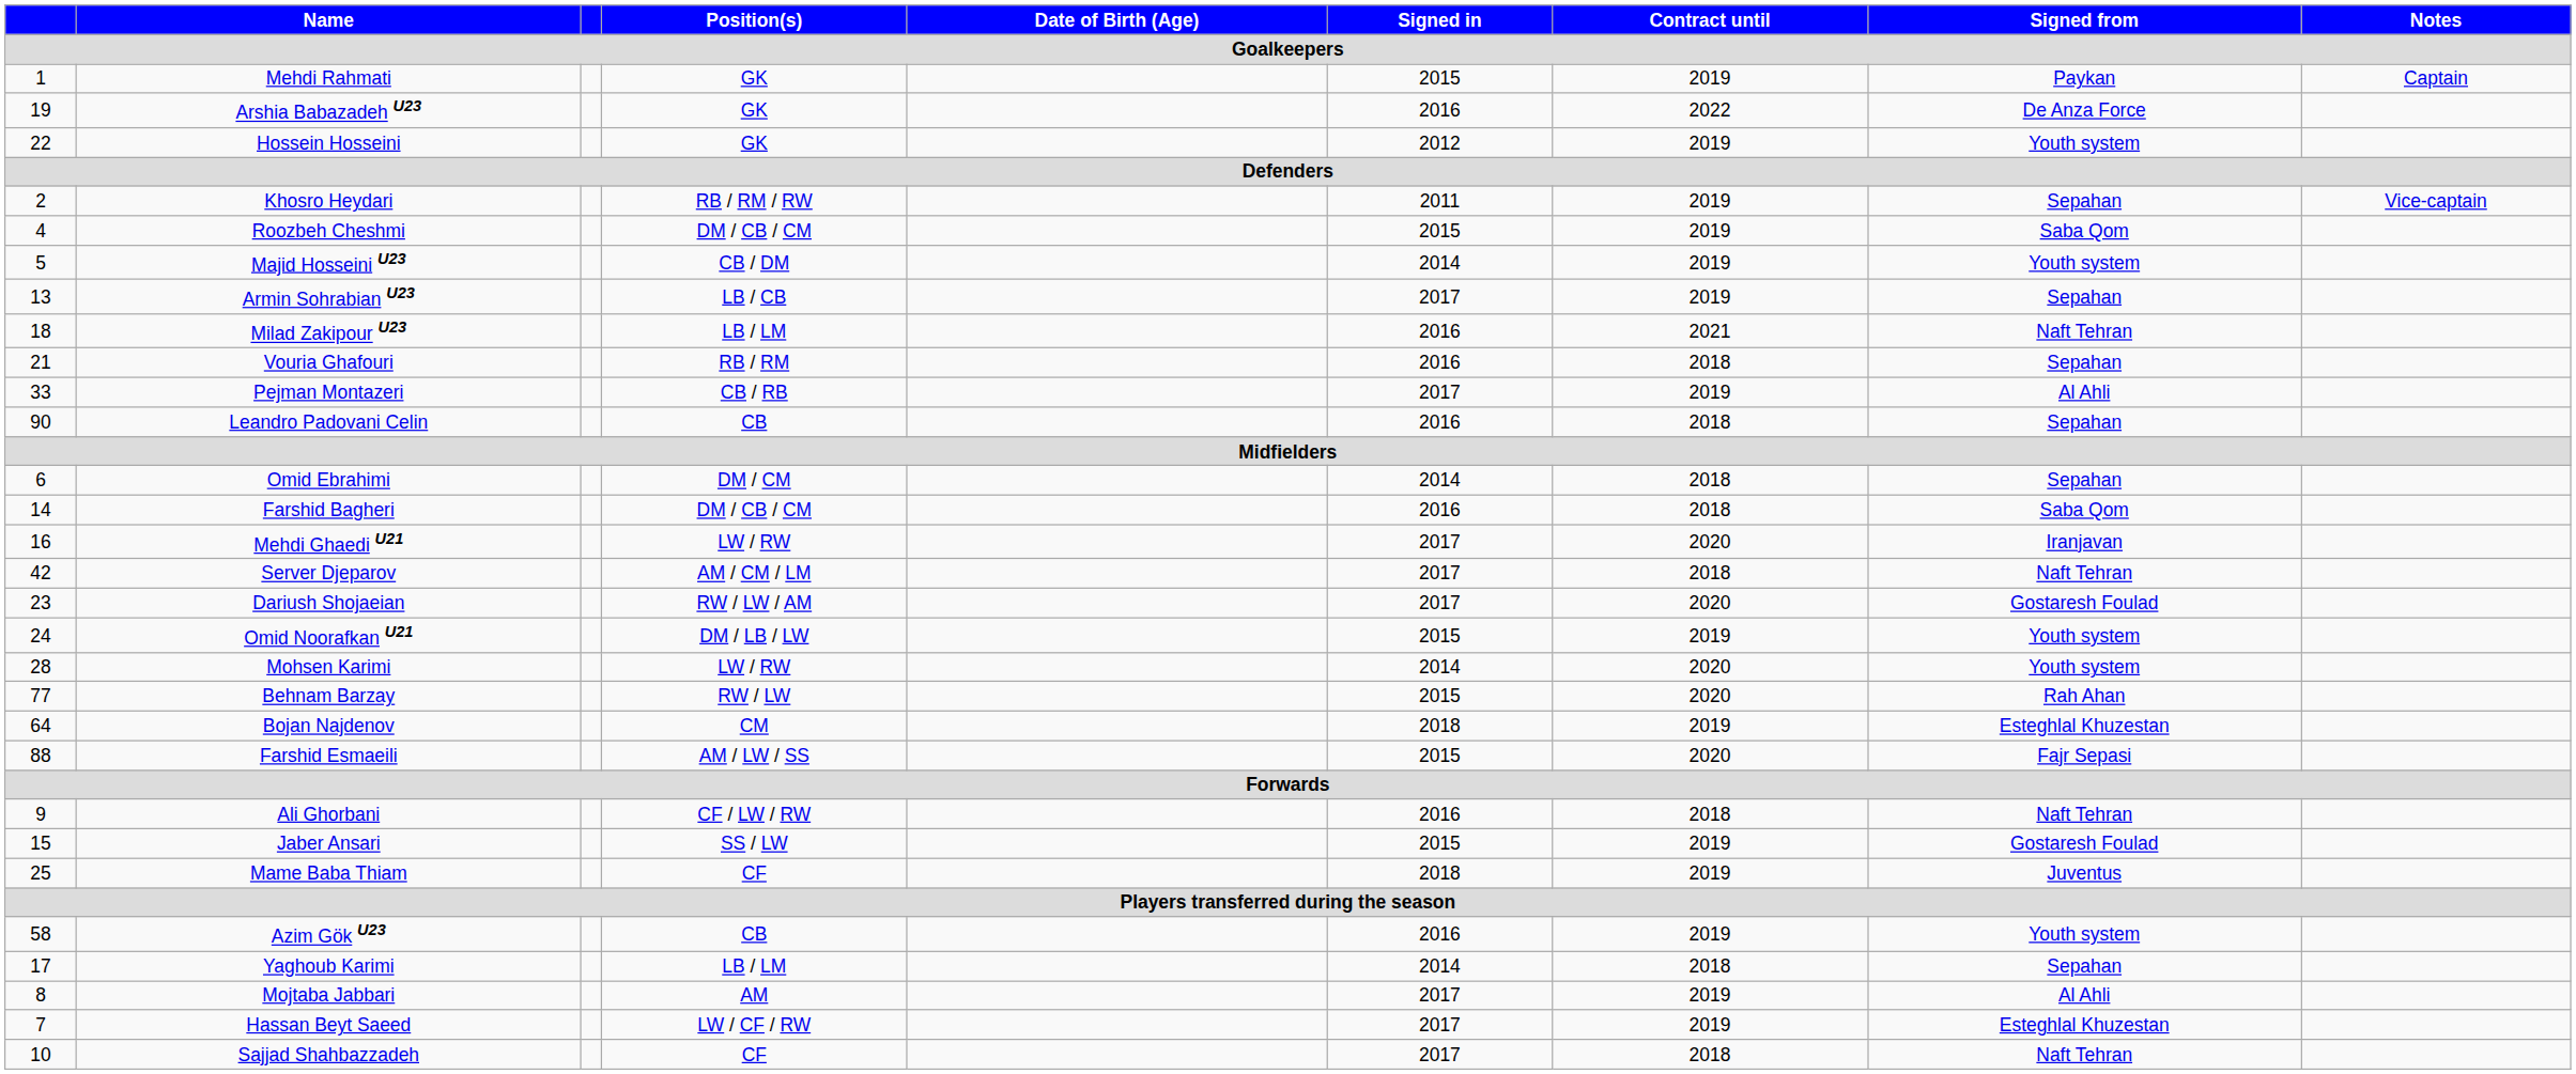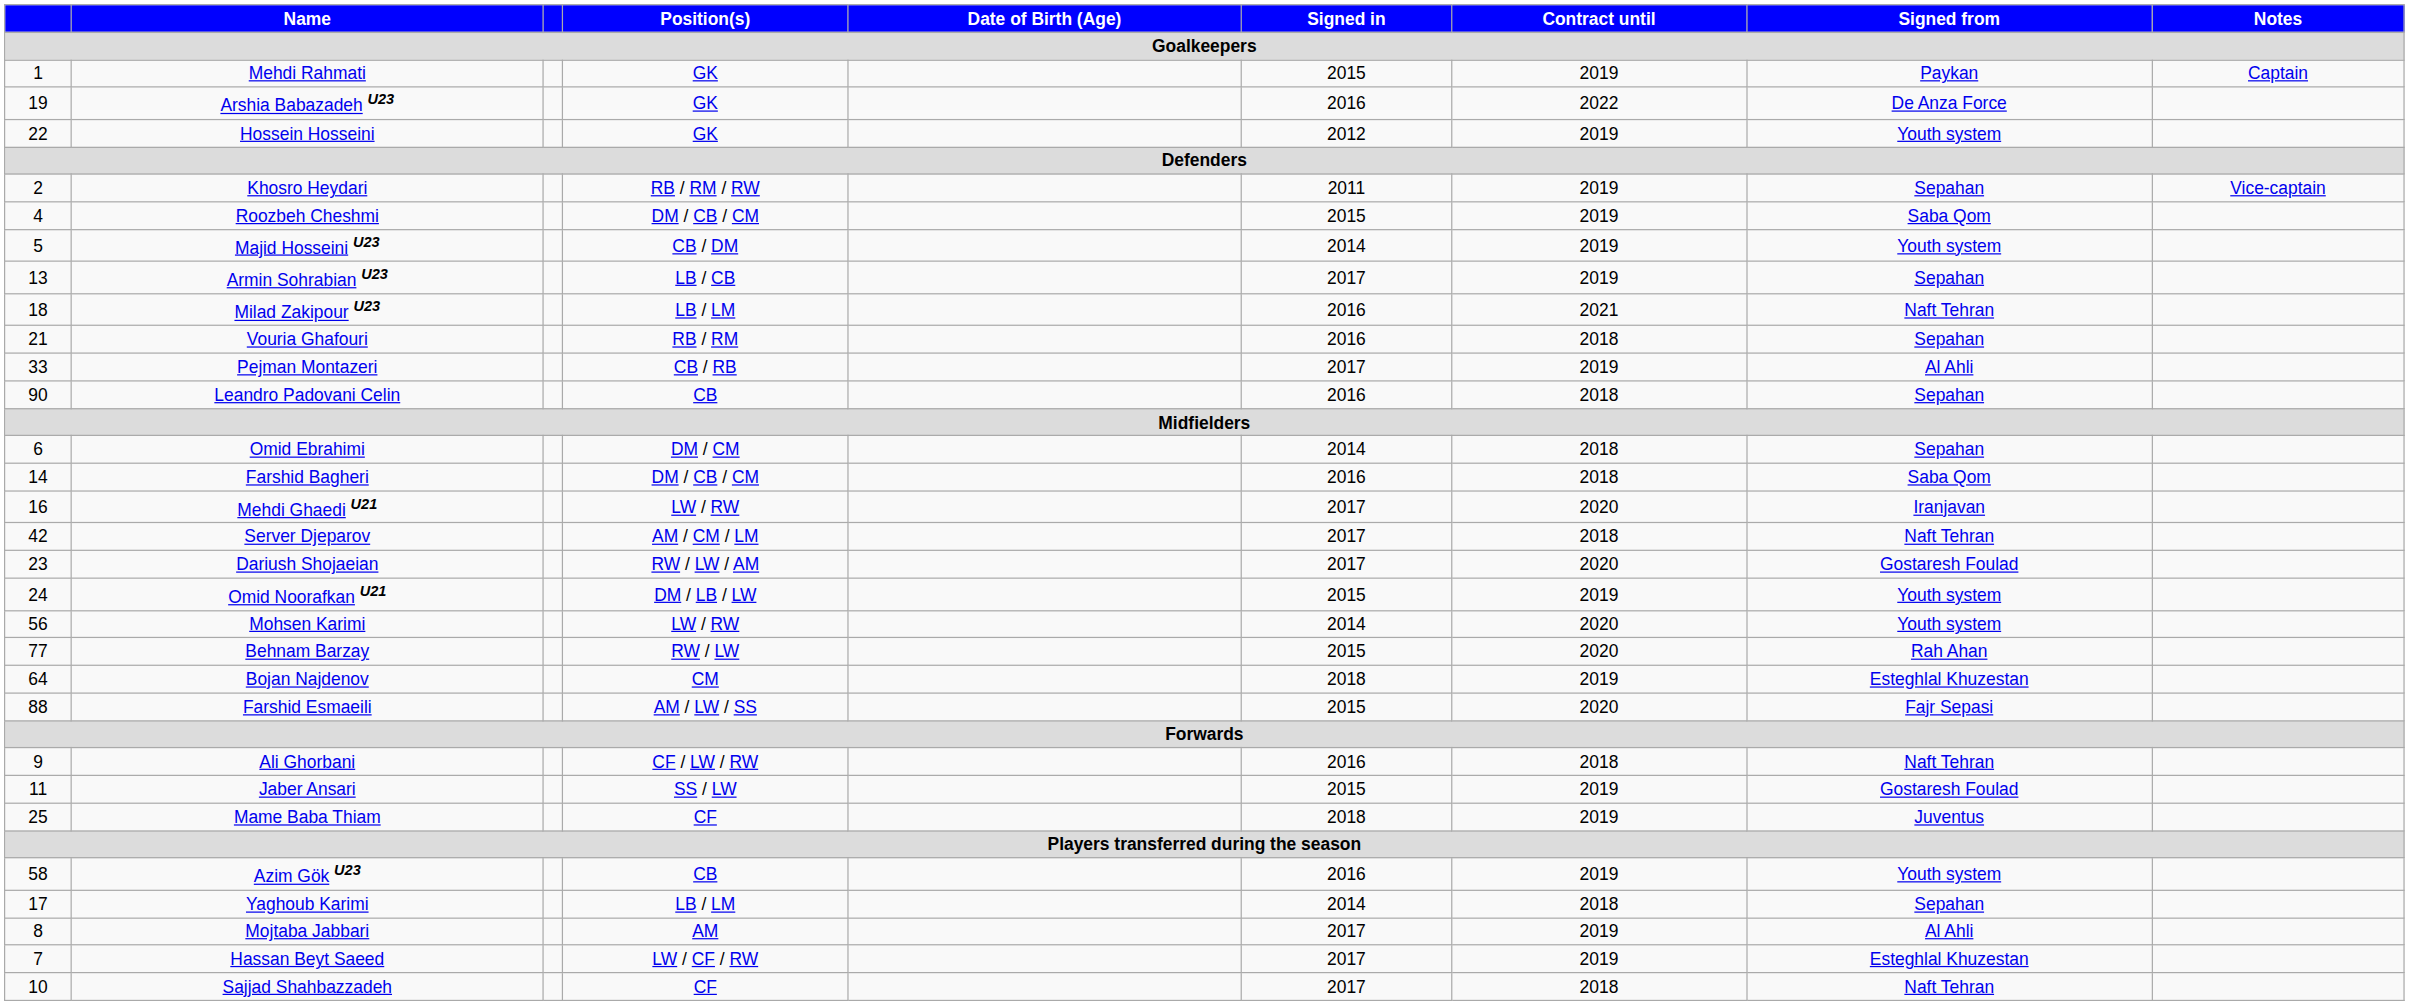Mohsen Karimi | column 1: 28 -> 56
Jaber Ansari | column 1: 15 -> 11
